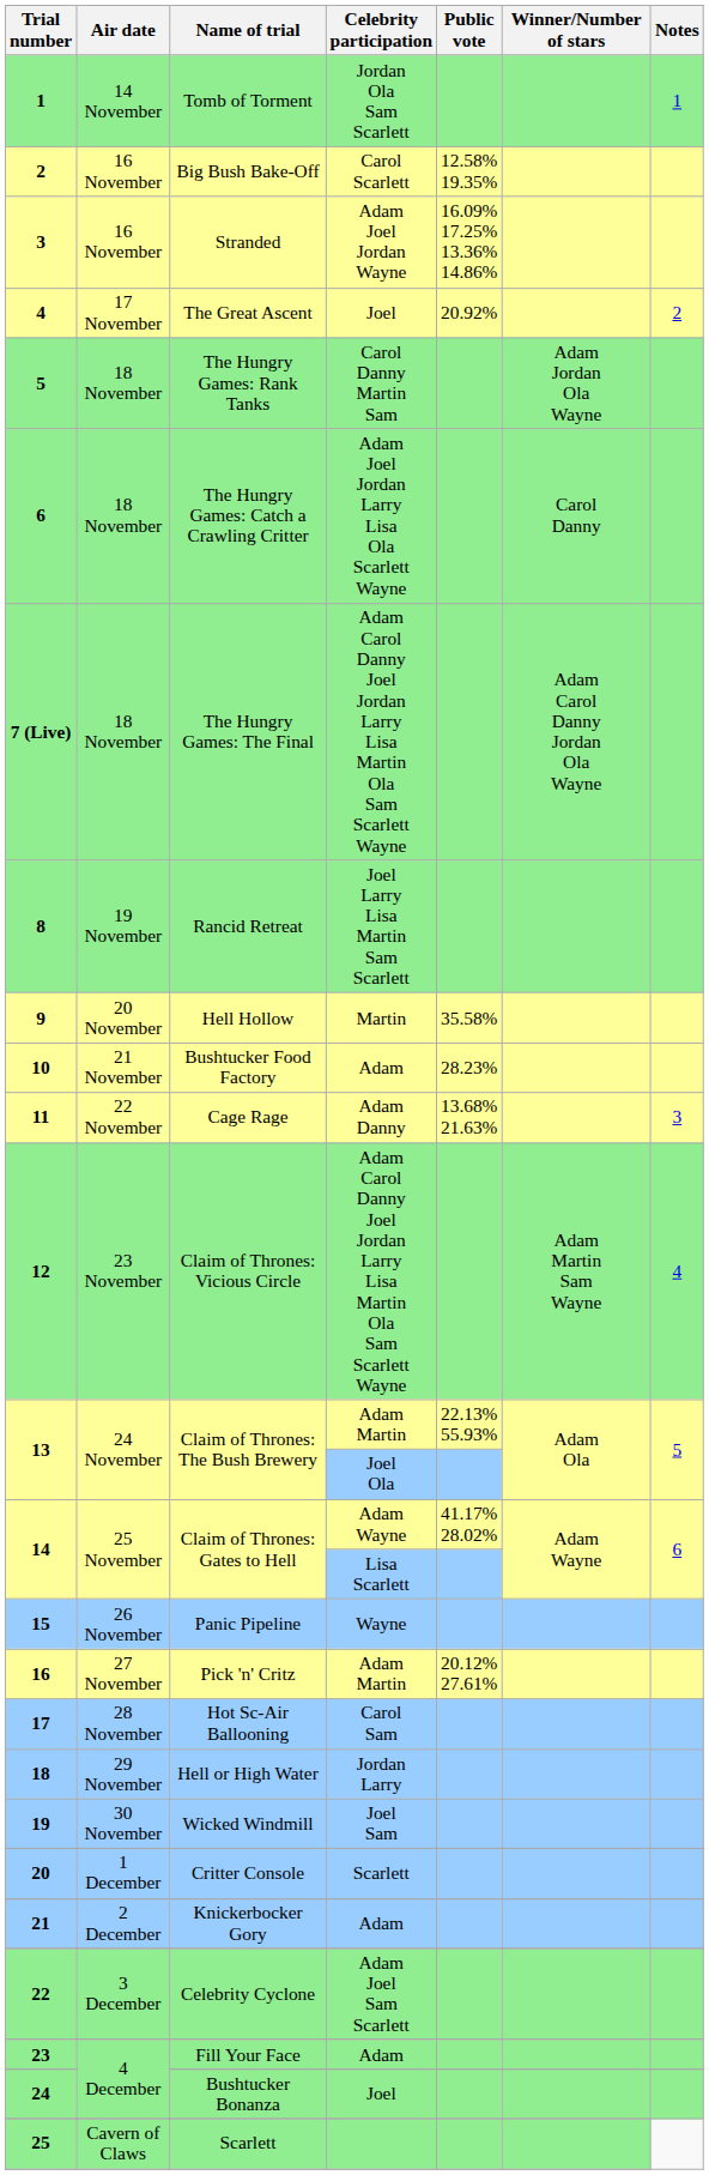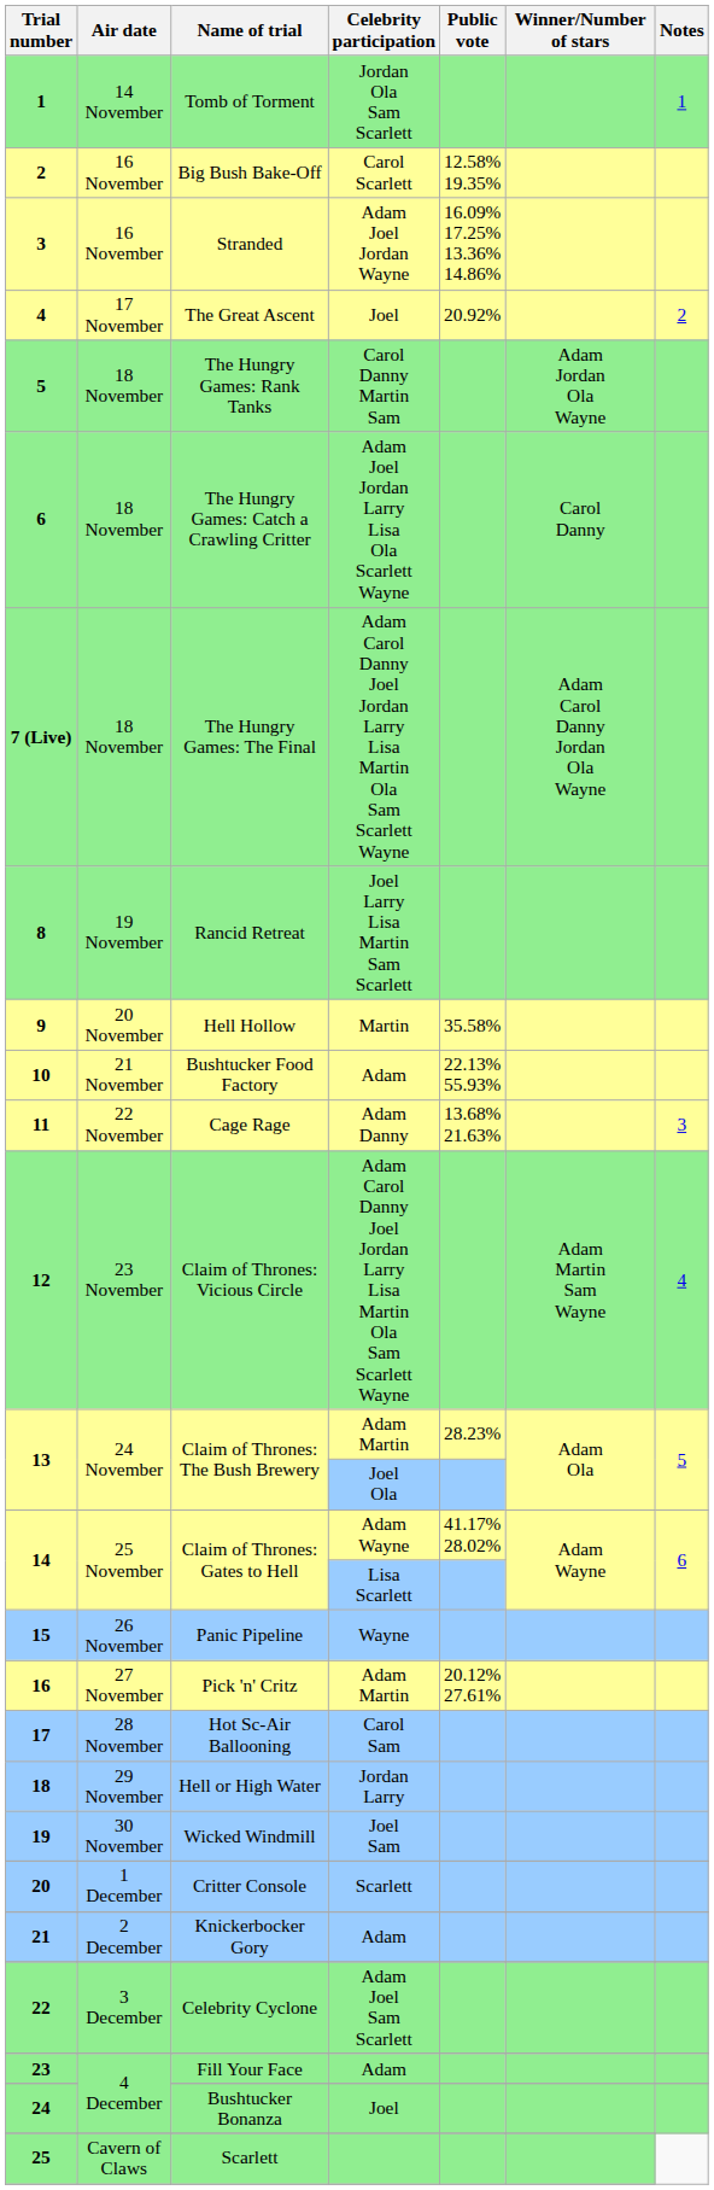Bushtucker Food Factory | Public vote: 28.23% -> 22.13% 55.93%
Claim of Thrones: The Bush Brewery / Adam Martin | Public vote: 22.13% 55.93% -> 28.23%
